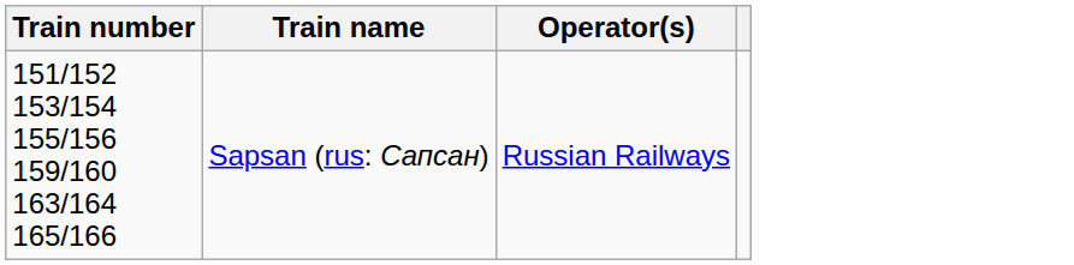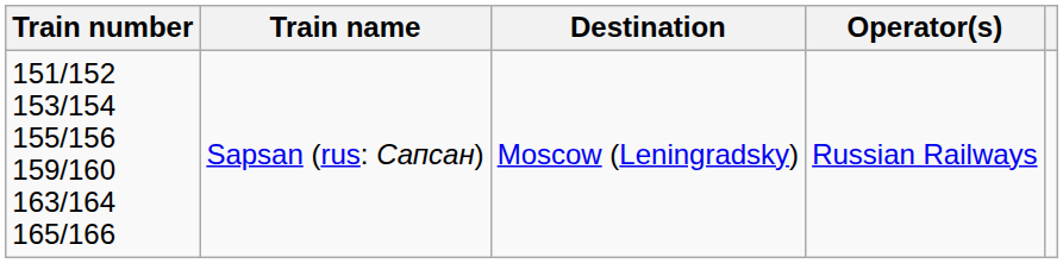+ column: Destination | Moscow (Leningradsky)
